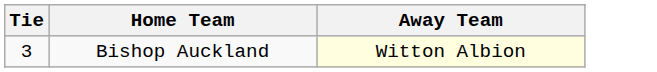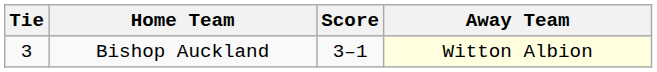+ column: Score | 3–1
